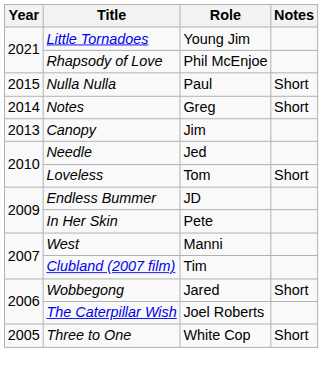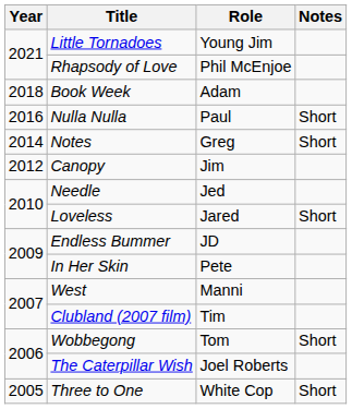+ row: 2018 | Book Week | Adam
Nulla Nulla | Year: 2015 -> 2016
Canopy | Year: 2013 -> 2012
Loveless | Role: Tom -> Jared
Wobbegong | Role: Jared -> Tom
